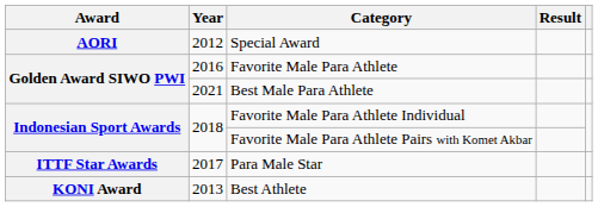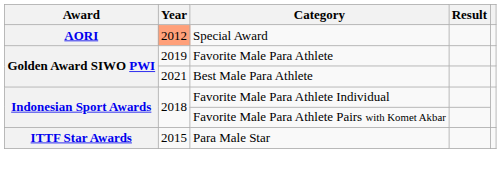Special Award | Year: no background -> lightsalmon background
Favorite Male Para Athlete | Year: 2016 -> 2019
Para Male Star | Year: 2017 -> 2015
- row: KONI Award | 2013 | Best Athlete
